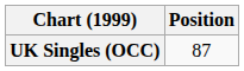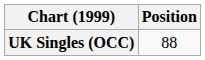UK Singles (OCC) | Position: 87 -> 88
